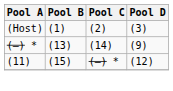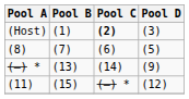(Host) | Pool C: normal -> bold
+ row: (8) | (7) | (6) | (5)
